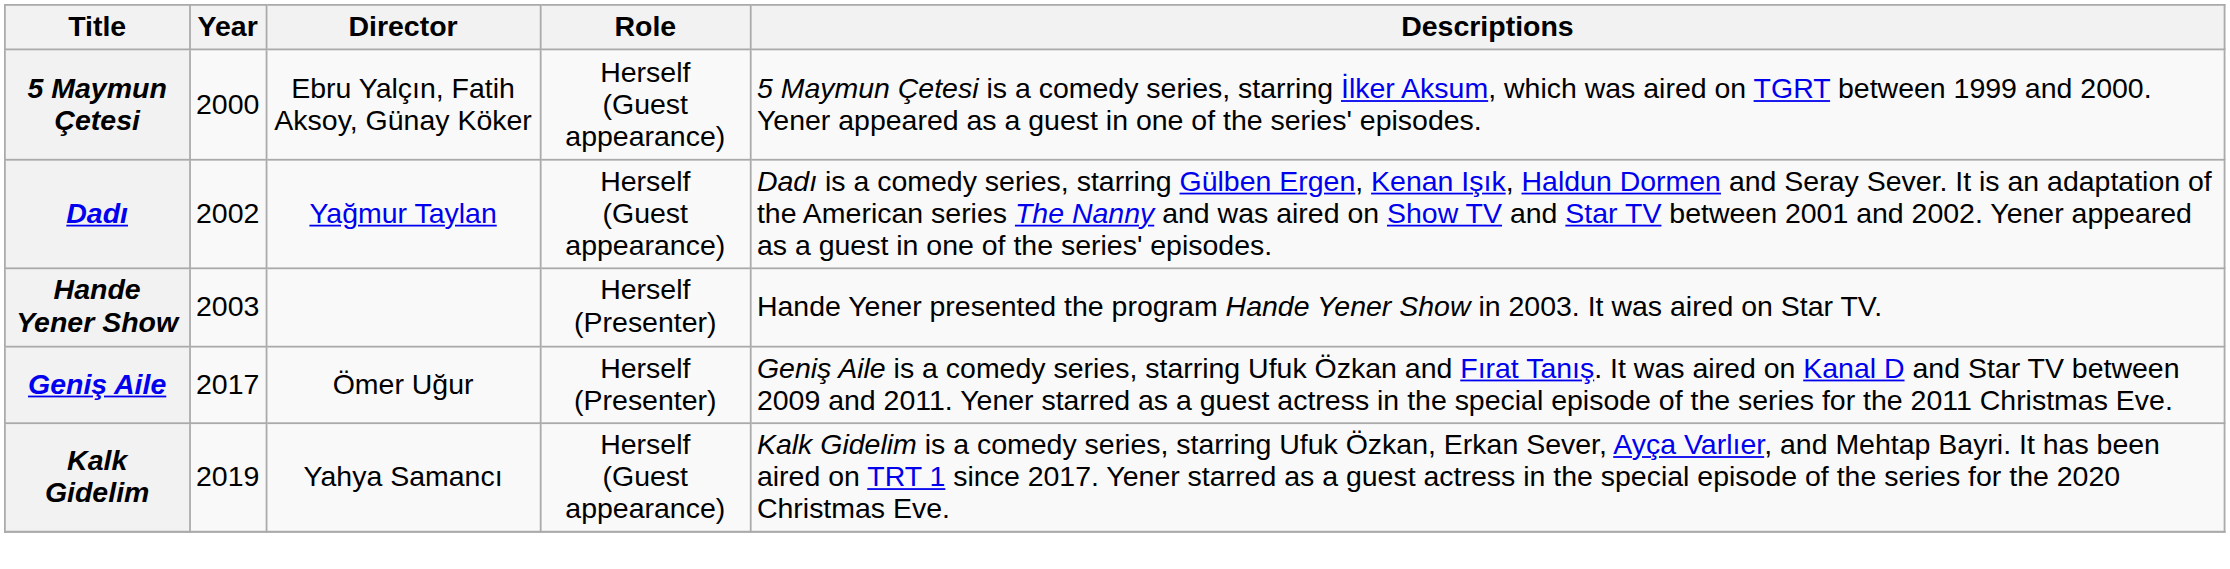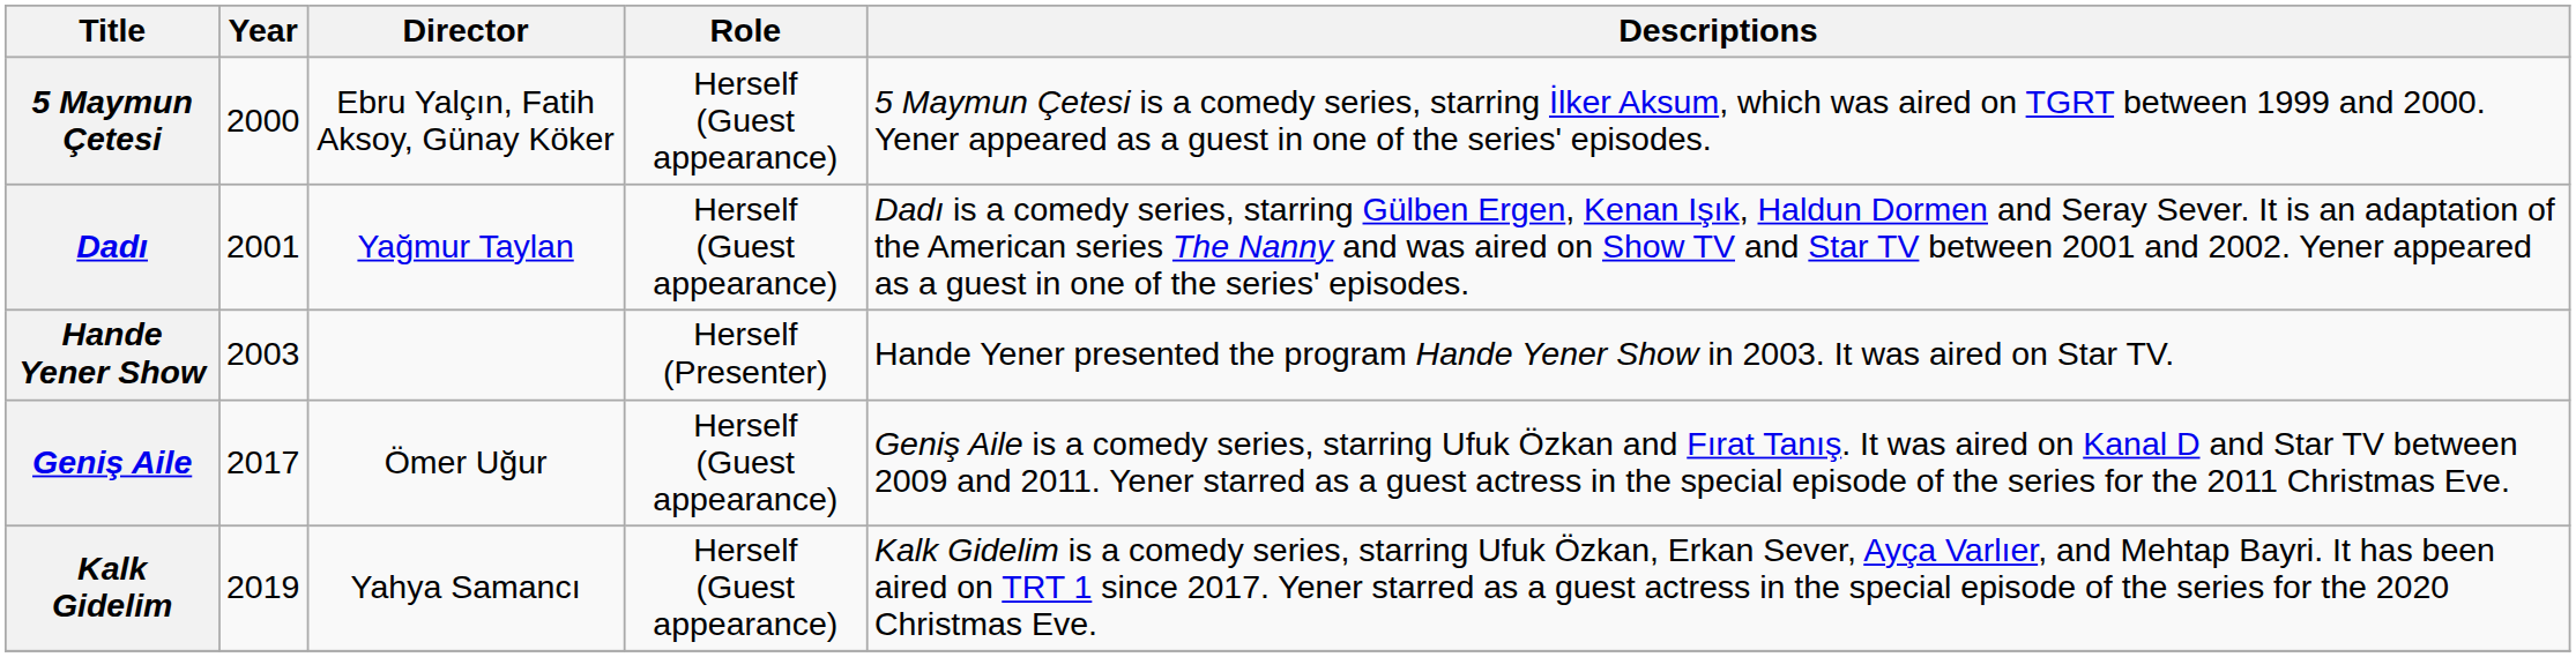Dadı | Year: 2002 -> 2001
Geniş Aile | Role: Herself (Presenter) -> Herself (Guest appearance)
